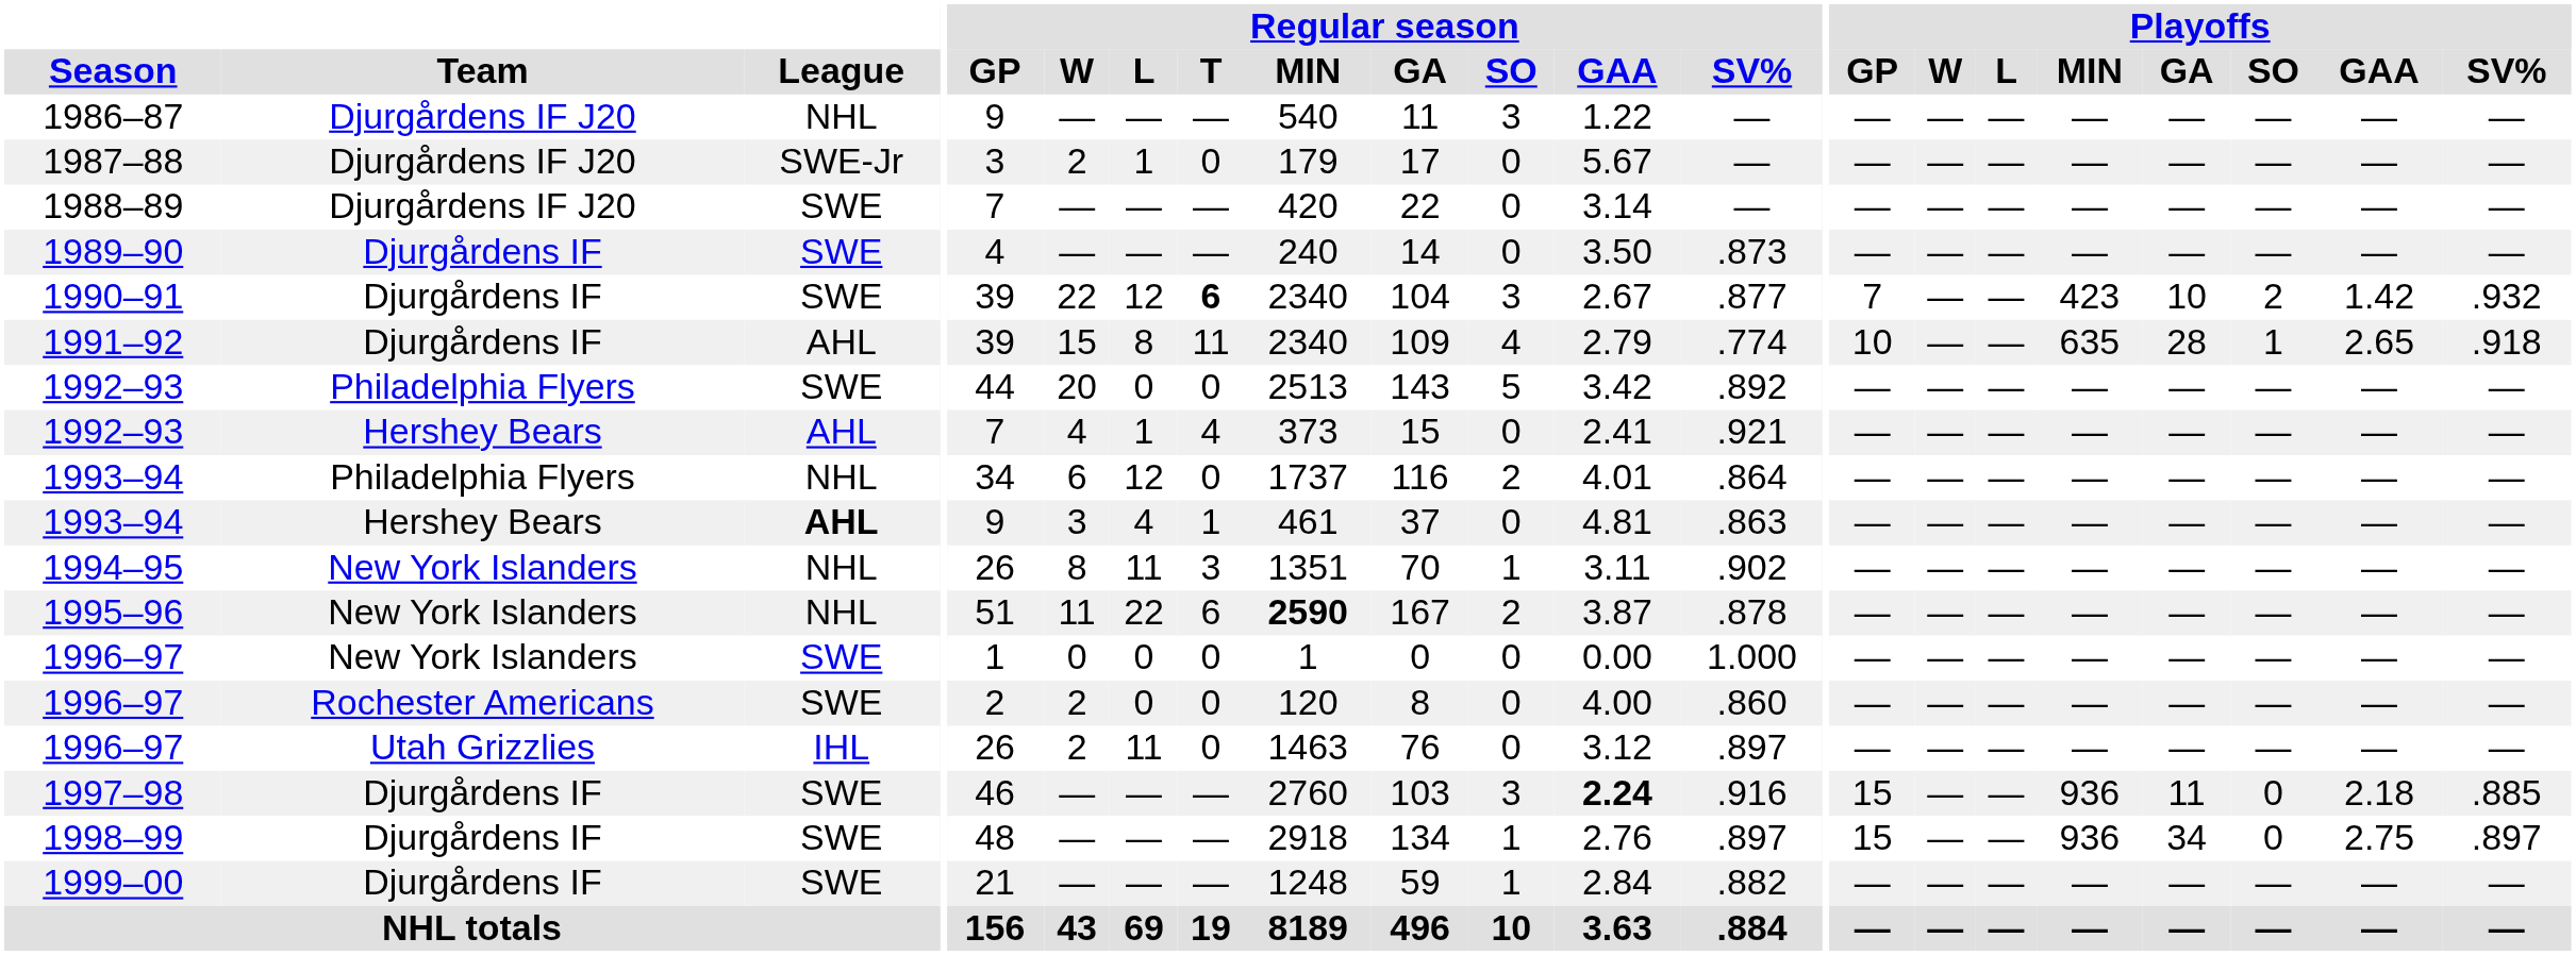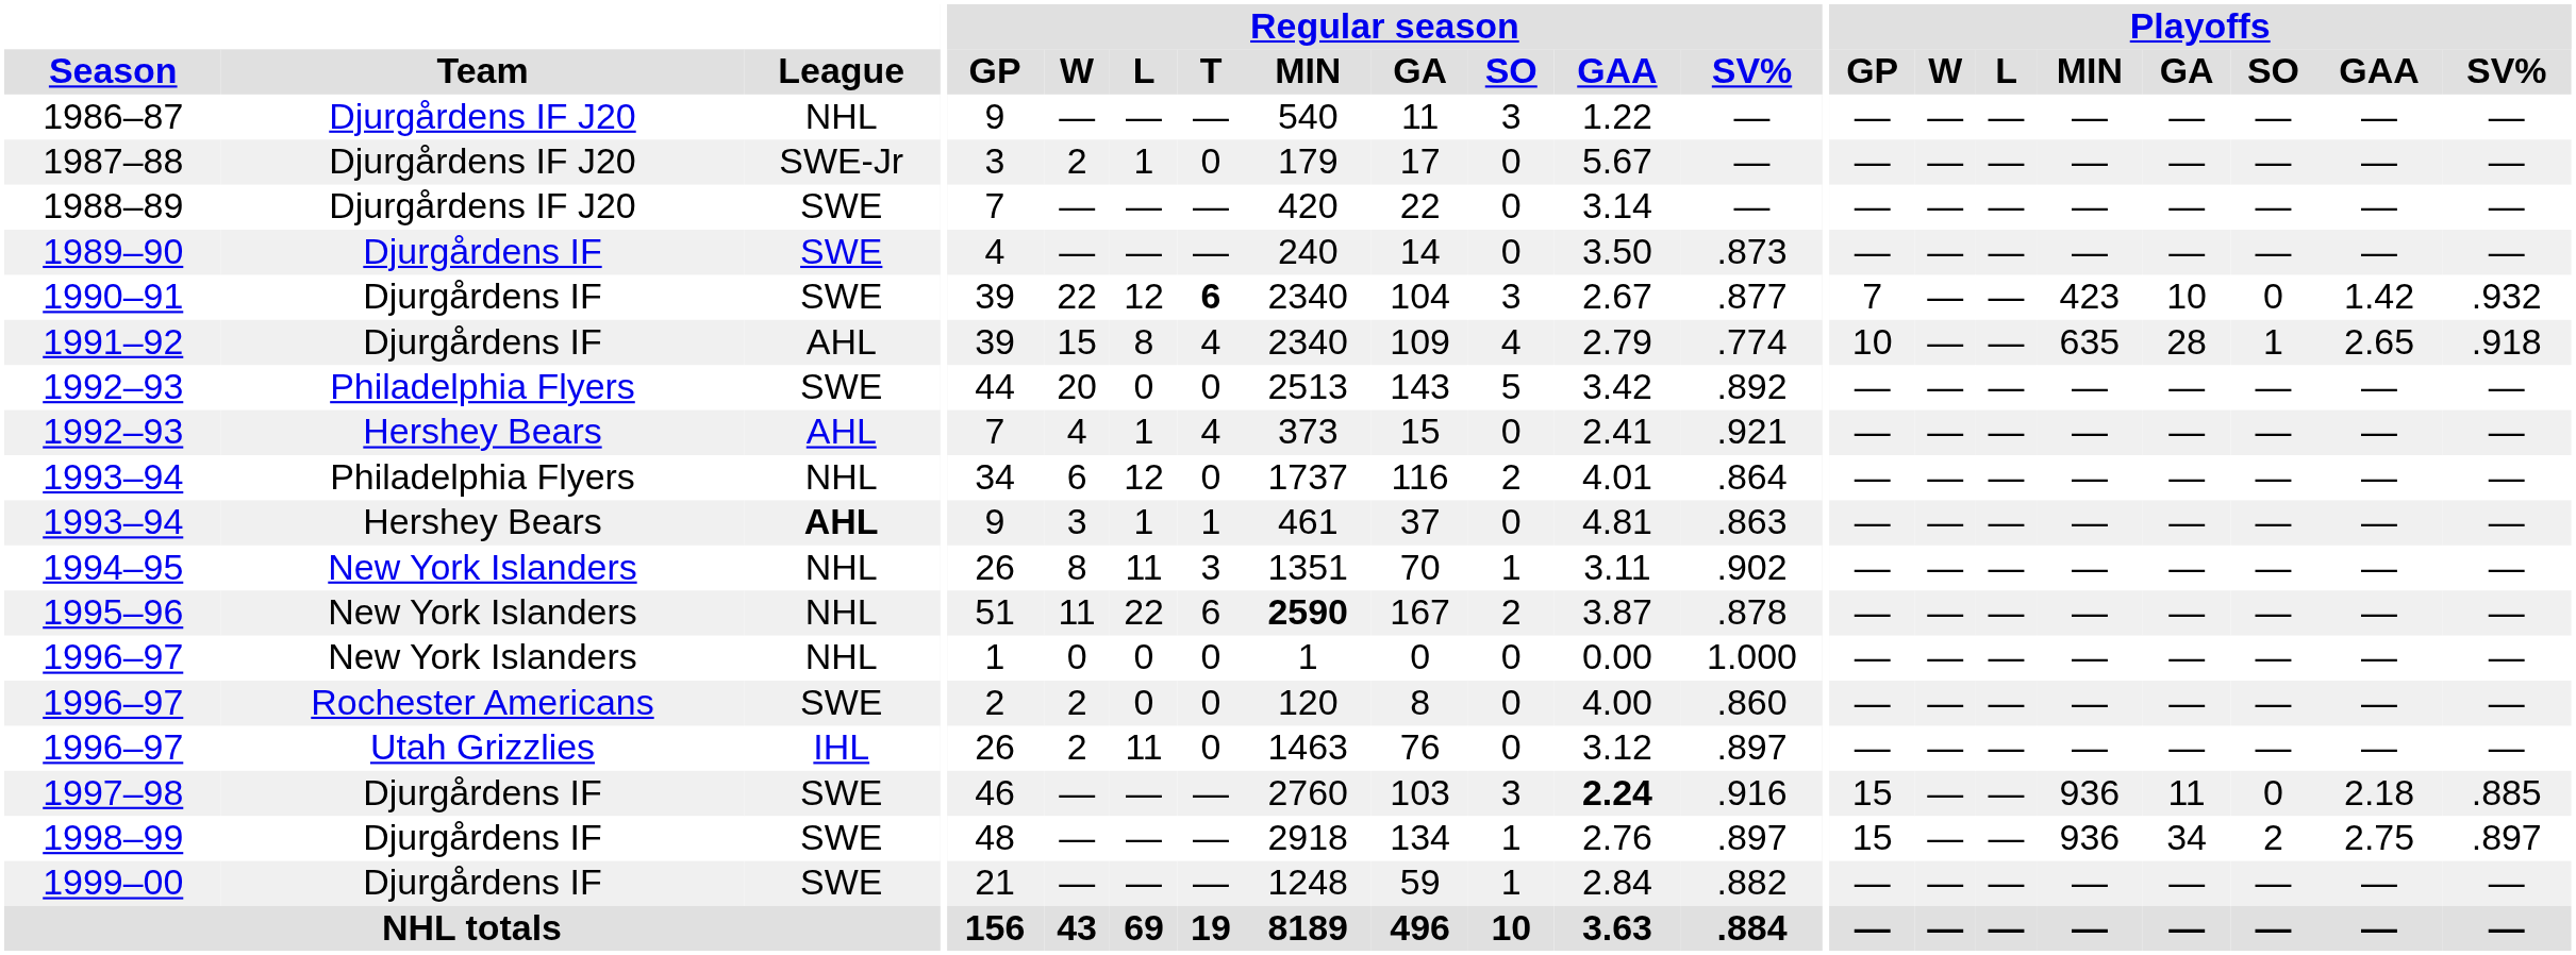1990–91 | Playoffs / SO: 2 -> 0
1991–92 | Regular season / T: 11 -> 4
1993–94 / Hershey Bears | Regular season / L: 4 -> 1
1996–97 / New York Islanders | League: SWE -> NHL
1998–99 | Playoffs / SO: 0 -> 2
